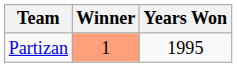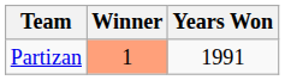Partizan | Years Won: 1995 -> 1991
